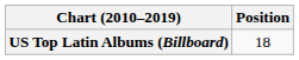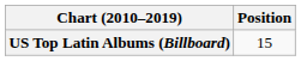US Top Latin Albums (Billboard) | Position: 18 -> 15
